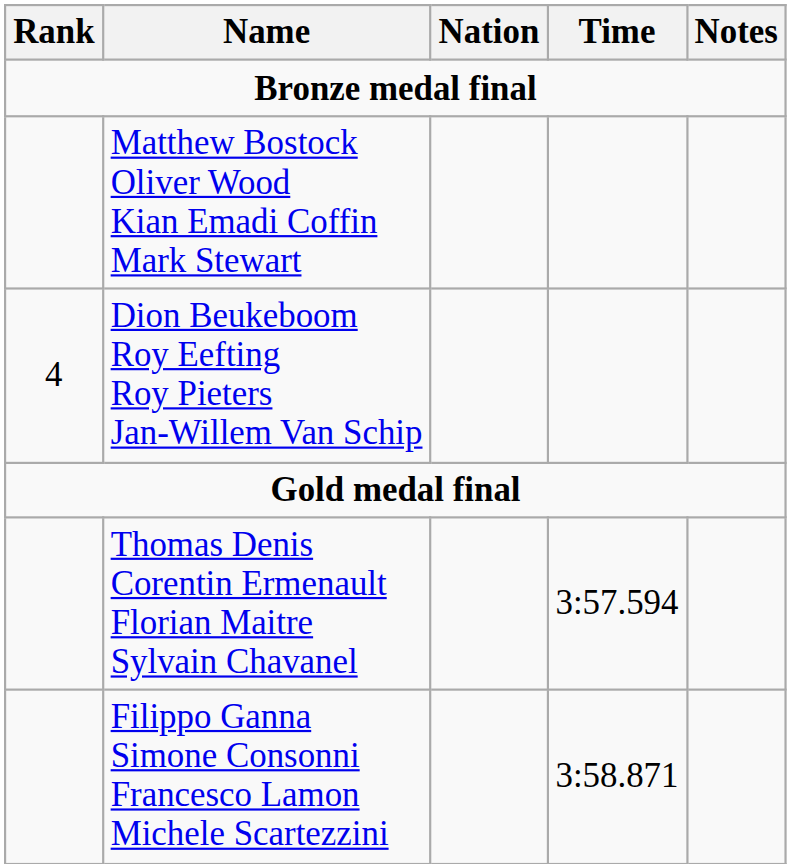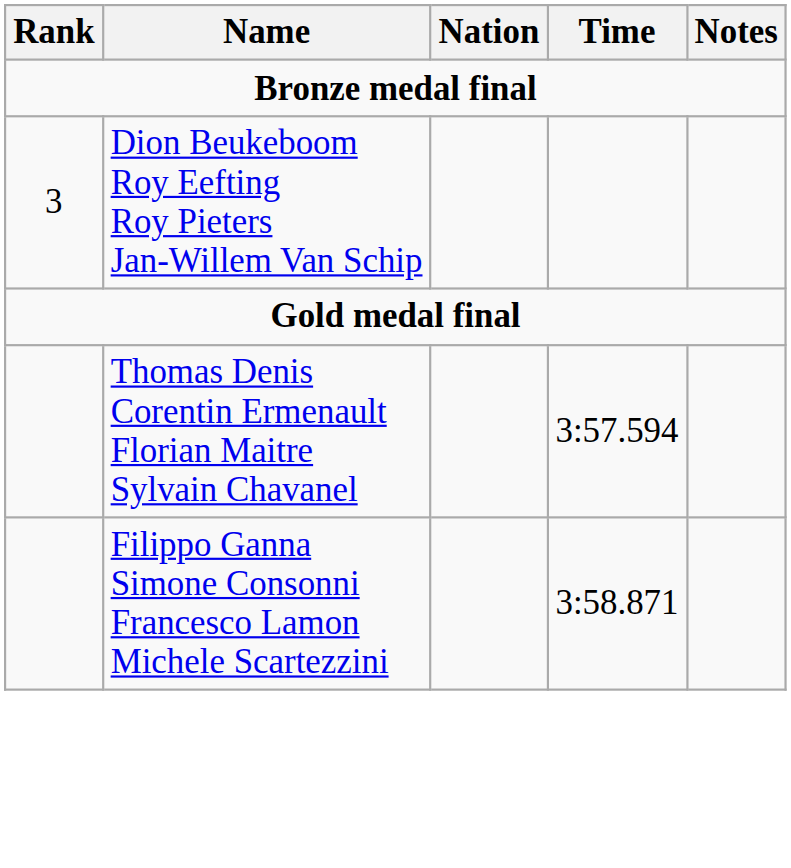- row: Matthew Bostock Oliver Wood Kian Emadi Coffin Mark Stewart
Dion Beukeboom Roy Eefting Roy Pieters Jan-Willem Van Schip | Rank: 4 -> 3
